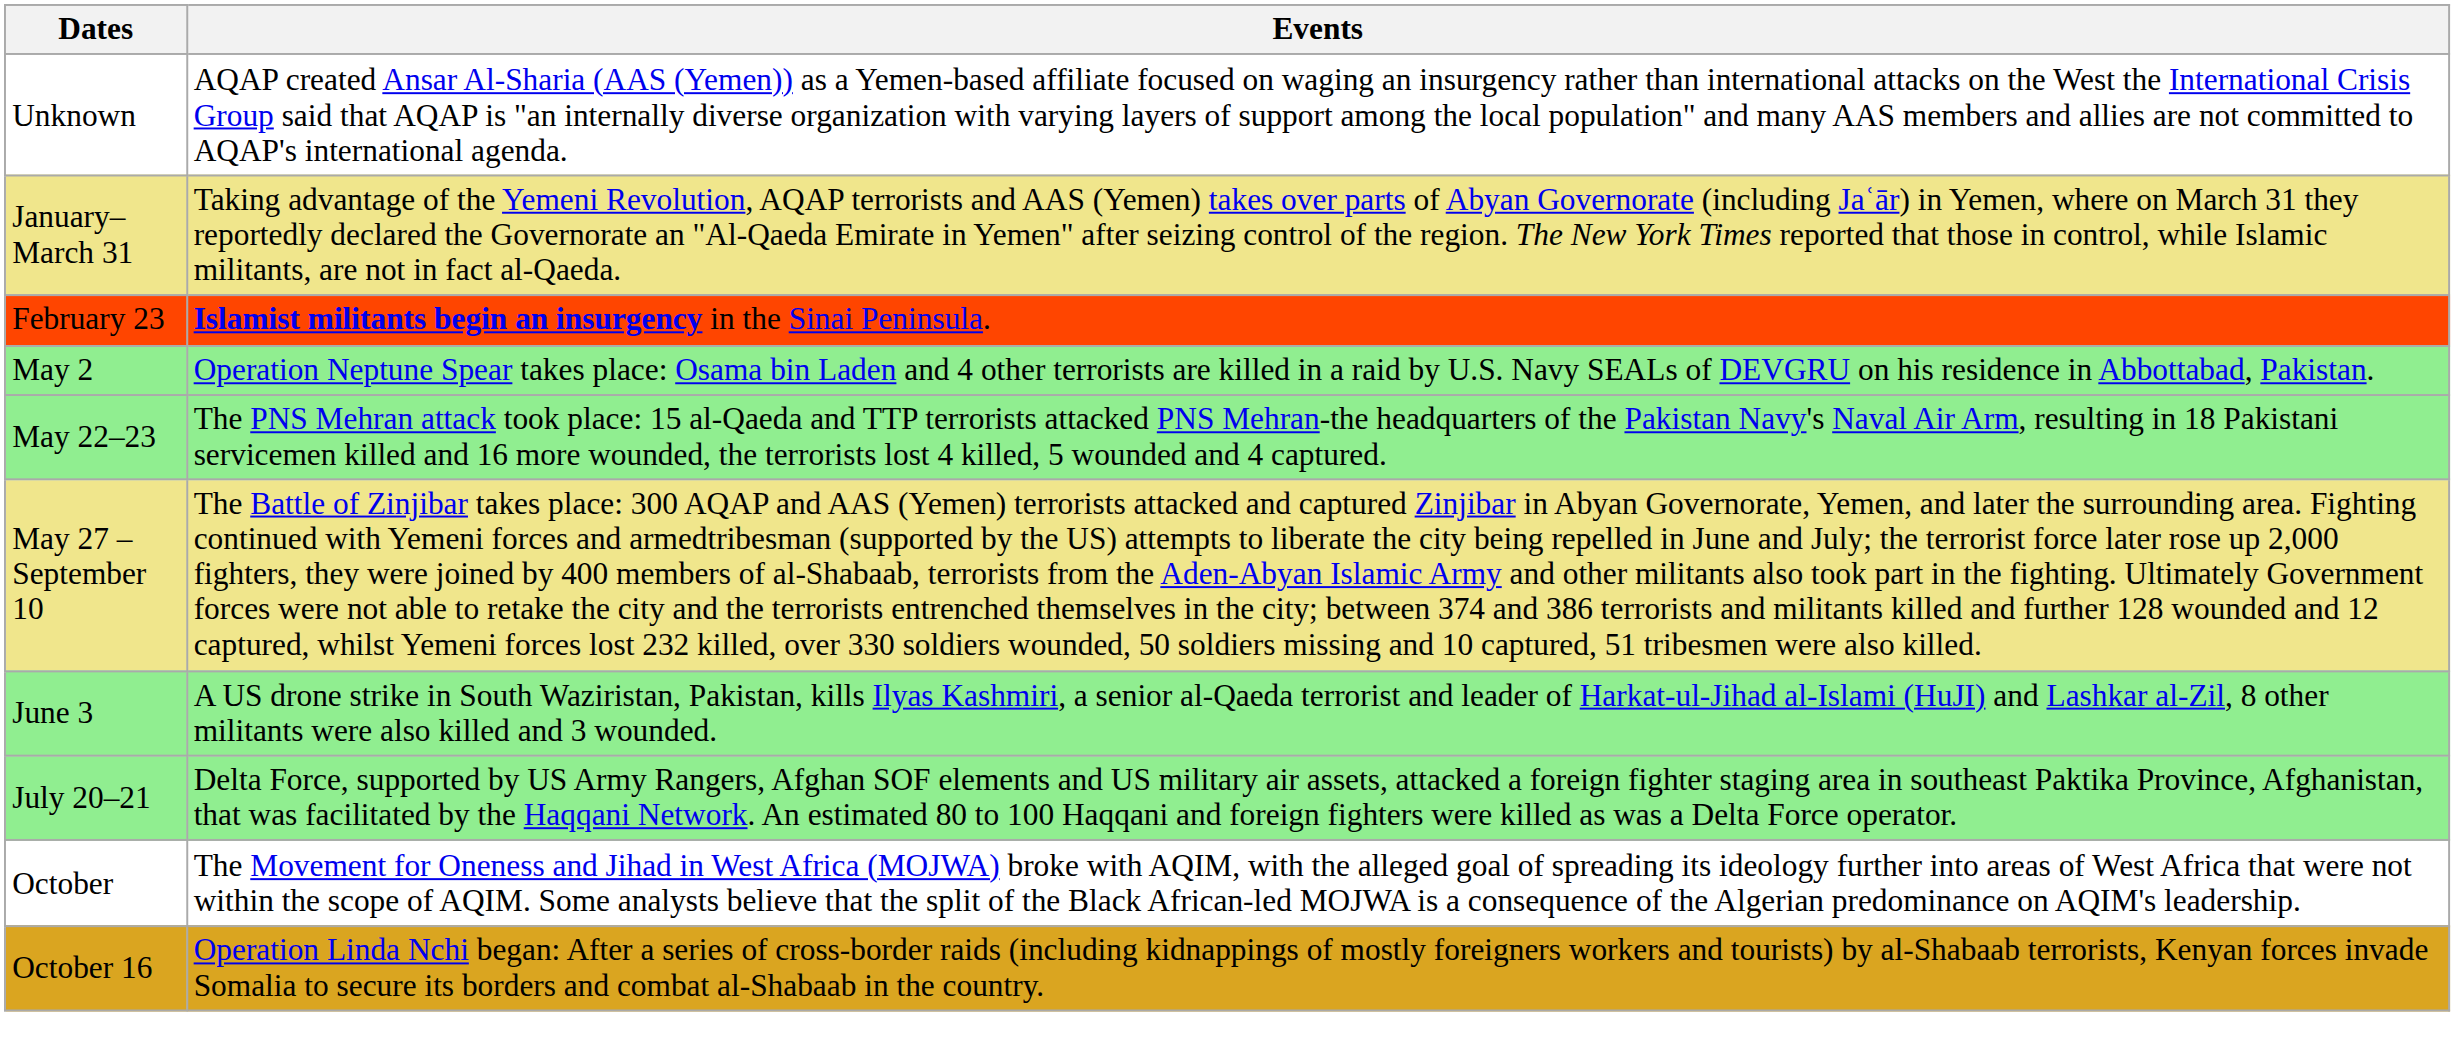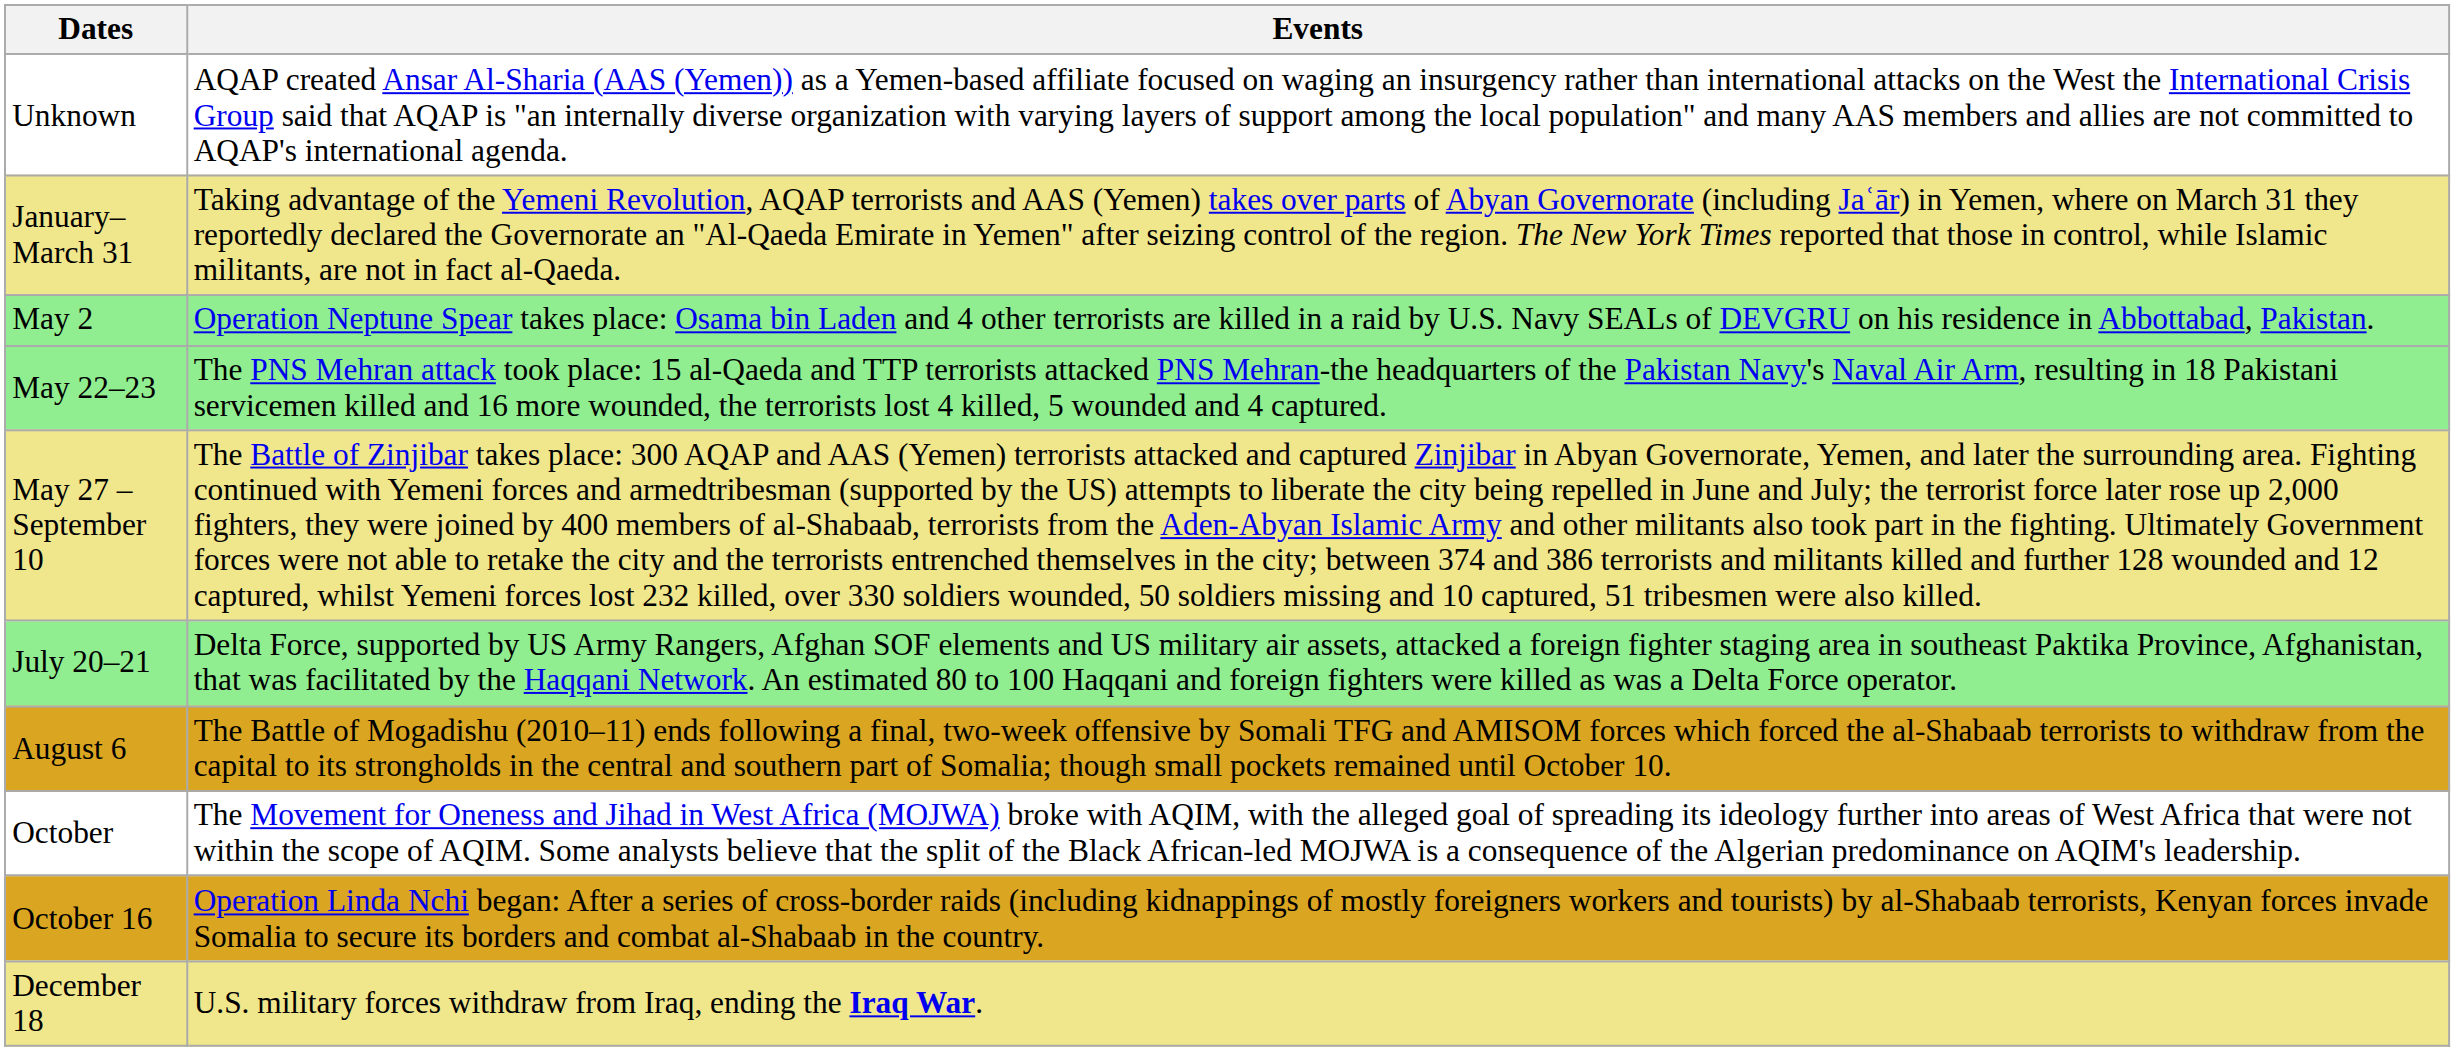- row: February 23 | Islamist militants begin an insurgency in the Sinai Peninsula.
- row: June 3 | A US drone strike in South Waziristan, Pakistan, kills Ilyas Kashmiri, a senior al-Qaeda terrorist and leader of Harkat-ul-Jihad al-Islami (HuJI) and Lashkar al-Zil, 8 other militants were also killed and 3 wounded.
+ row: August 6 | The Battle of Mogadishu (2010–11) ends following a final, two-week offensive by Somali TFG and AMISOM forces which forced the al-Shabaab terrorists to withdraw from the capital to its strongholds in the central and southern part of Somalia; though small pockets remained until October 10.
+ row: December 18 | U.S. military forces withdraw from Iraq, ending the Iraq War.
